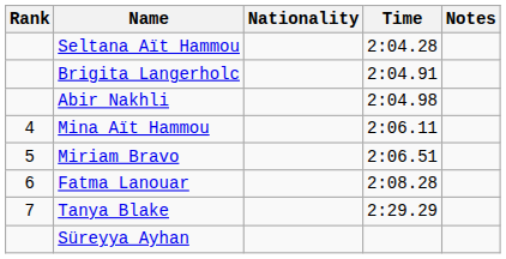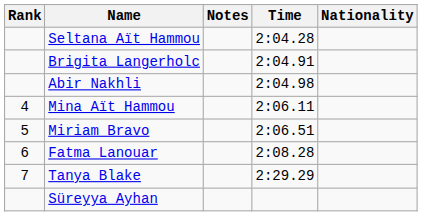columns swapped: Nationality <-> Notes
